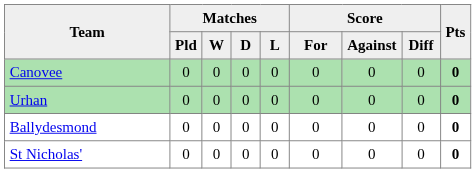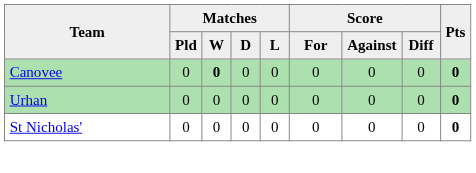Canovee | Matches / W: normal -> bold
- row: Ballydesmond | 0 | 0 | 0 | 0 | 0 | 0 | 0 | 0
